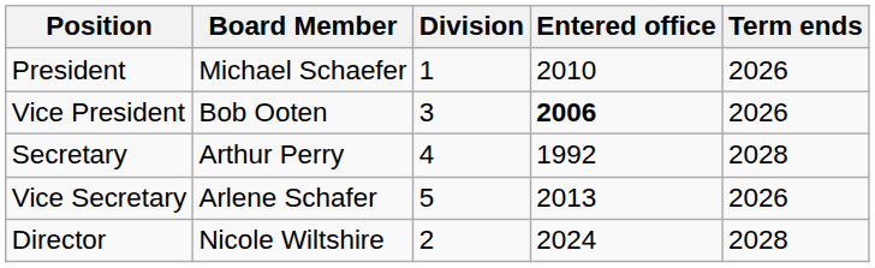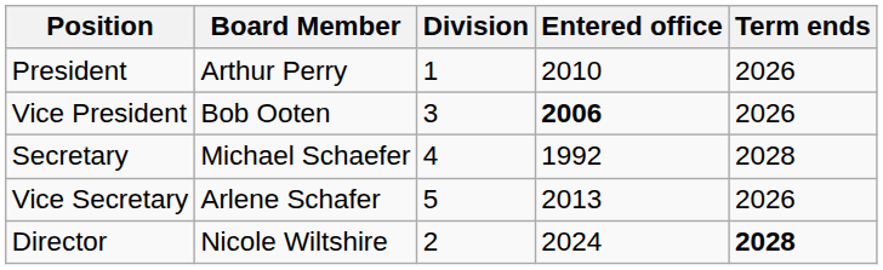President | Board Member: Michael Schaefer -> Arthur Perry
Secretary | Board Member: Arthur Perry -> Michael Schaefer
Director | Term ends: normal -> bold
